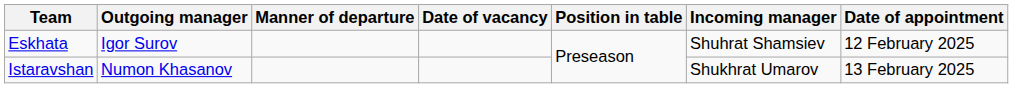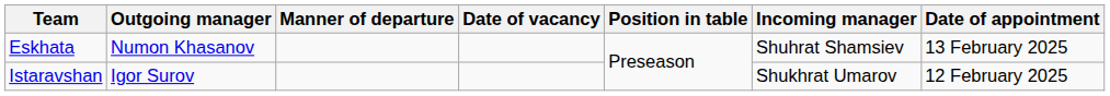Eskhata | Outgoing manager: Igor Surov -> Numon Khasanov
Eskhata | Date of appointment: 12 February 2025 -> 13 February 2025
Istaravshan | Outgoing manager: Numon Khasanov -> Igor Surov
Istaravshan | Date of appointment: 13 February 2025 -> 12 February 2025
